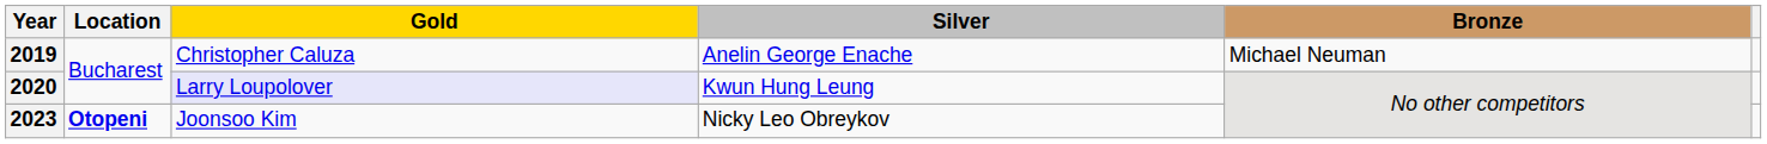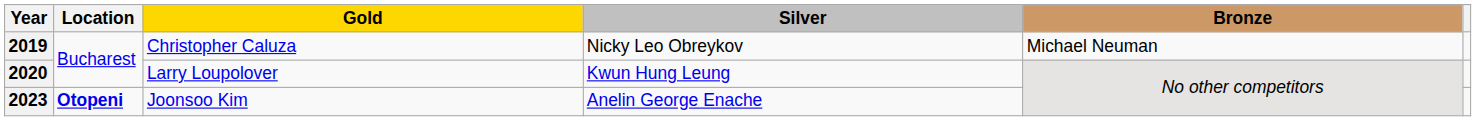2019 | Silver: Anelin George Enache -> Nicky Leo Obreykov
2020 | Gold: lavender background -> no background
2023 | Silver: Nicky Leo Obreykov -> Anelin George Enache
